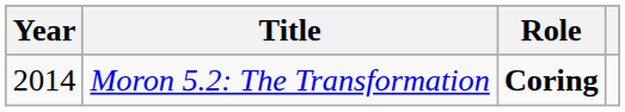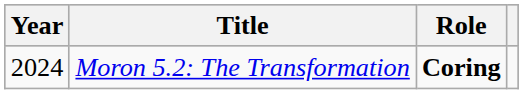Moron 5.2: The Transformation | Year: 2014 -> 2024
